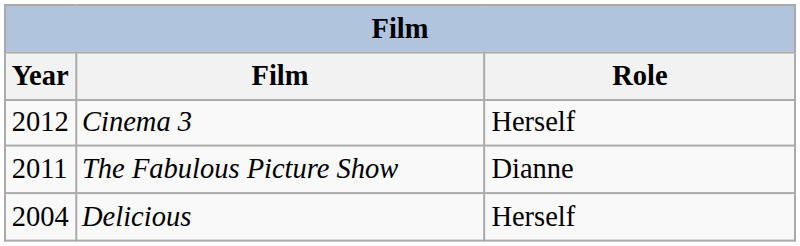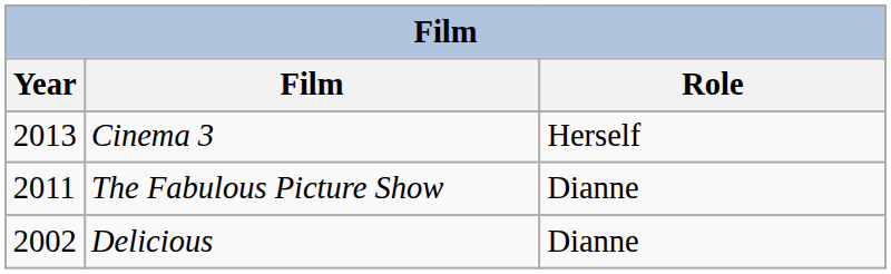Cinema 3 | Year: 2012 -> 2013
Delicious | Year: 2004 -> 2002
Delicious | Role: Herself -> Dianne
